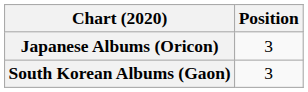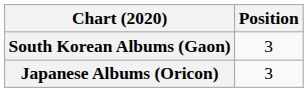rows swapped: Japanese Albums (Oricon) <-> South Korean Albums (Gaon)
